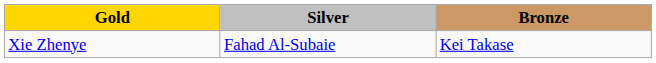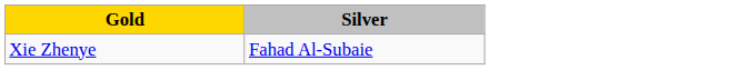- column: Bronze | Kei Takase
